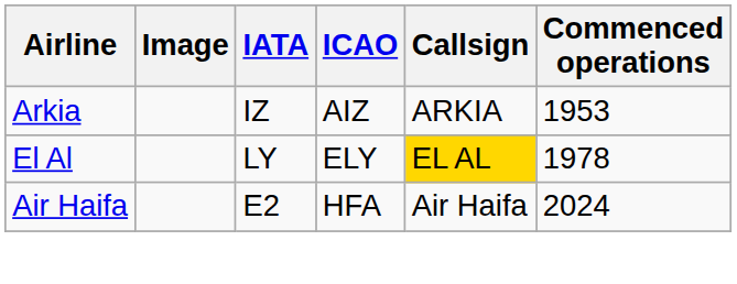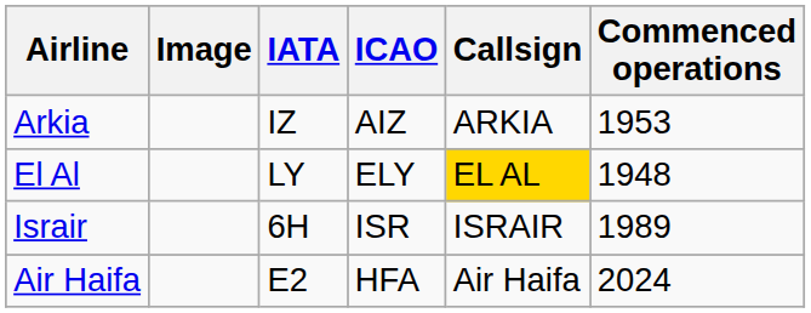El Al | Commenced operations: 1978 -> 1948
+ row: Israir | 6H | ISR | ISRAIR | 1989
